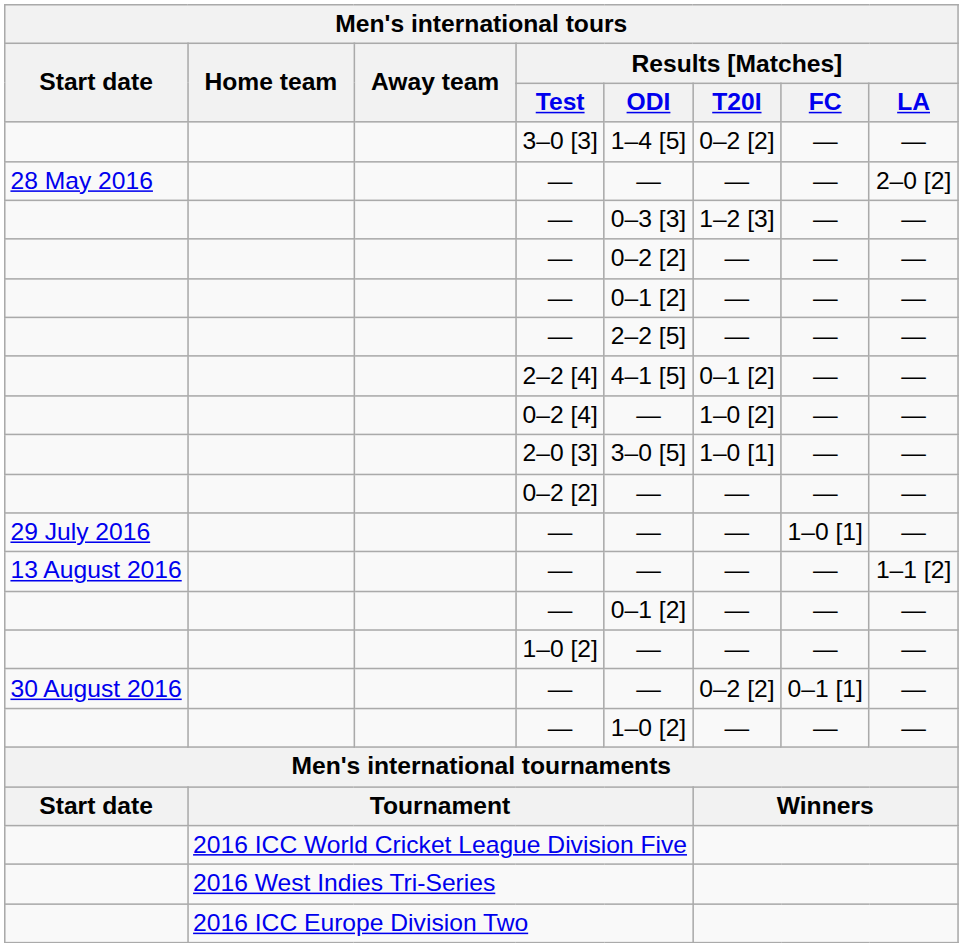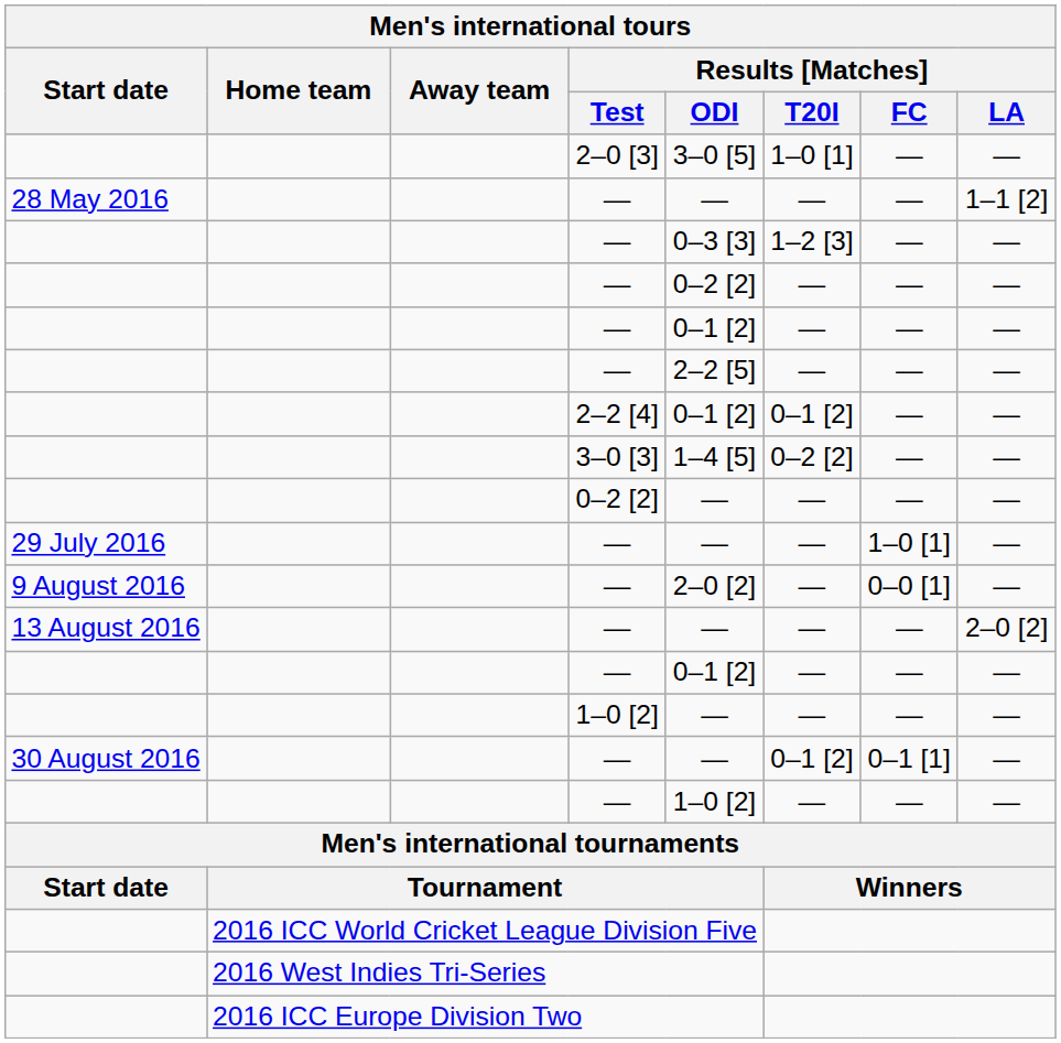rows swapped: 2–0 [3] <-> 3–0 [3]
28 May 2016 / — | Results [Matches] / LA: 2–0 [2] -> 1–1 [2]
2–2 [4] | Results [Matches] / ODI: 4–1 [5] -> 0–1 [2]
- row: 0–2 [4] | — | 1–0 [2] | — | —
+ row: 9 August 2016 | — | 2–0 [2] | — | 0–0 [1] | —
13 August 2016 / — | Results [Matches] / LA: 1–1 [2] -> 2–0 [2]
30 August 2016 / — | Results [Matches] / T20I: 0–2 [2] -> 0–1 [2]
